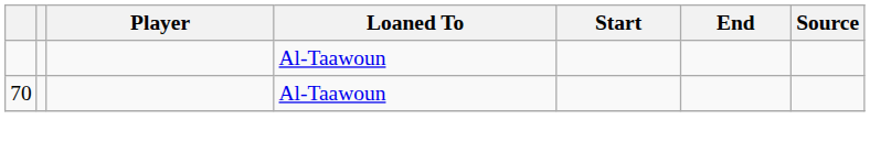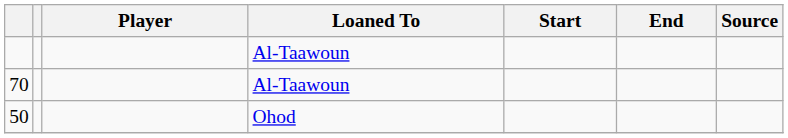+ row: 50 | Ohod
